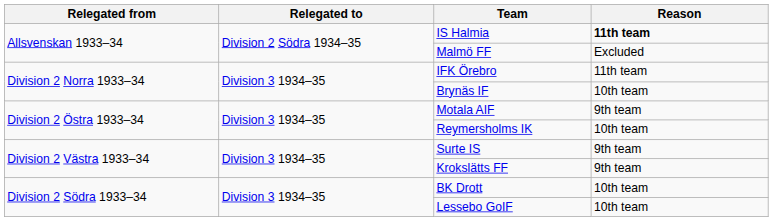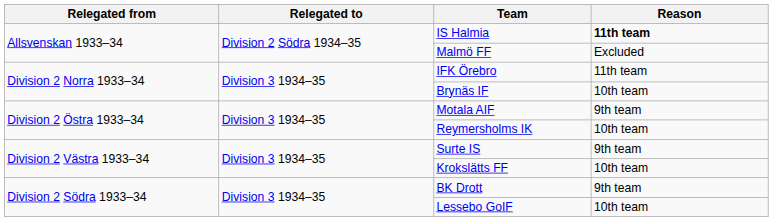Krokslätts FF | Reason: 9th team -> 10th team
BK Drott | Reason: 10th team -> 9th team
